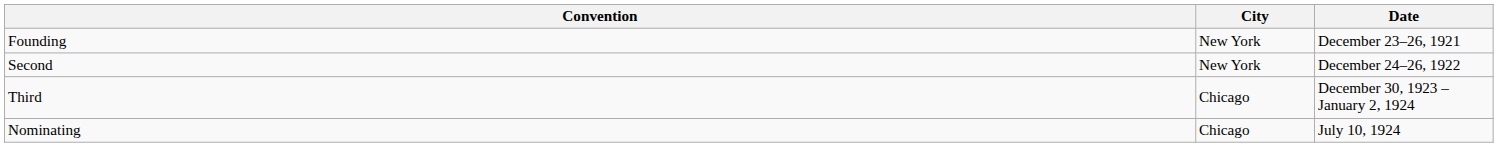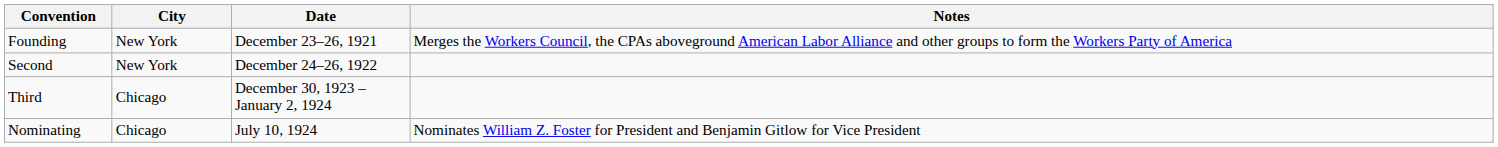+ column: Notes | Merges the Workers Council, the CPAs aboveground American Labor Alliance and other groups to form the Workers Party of America | Nominates William Z. Foster for President and Benjamin Gitlow for Vice President
